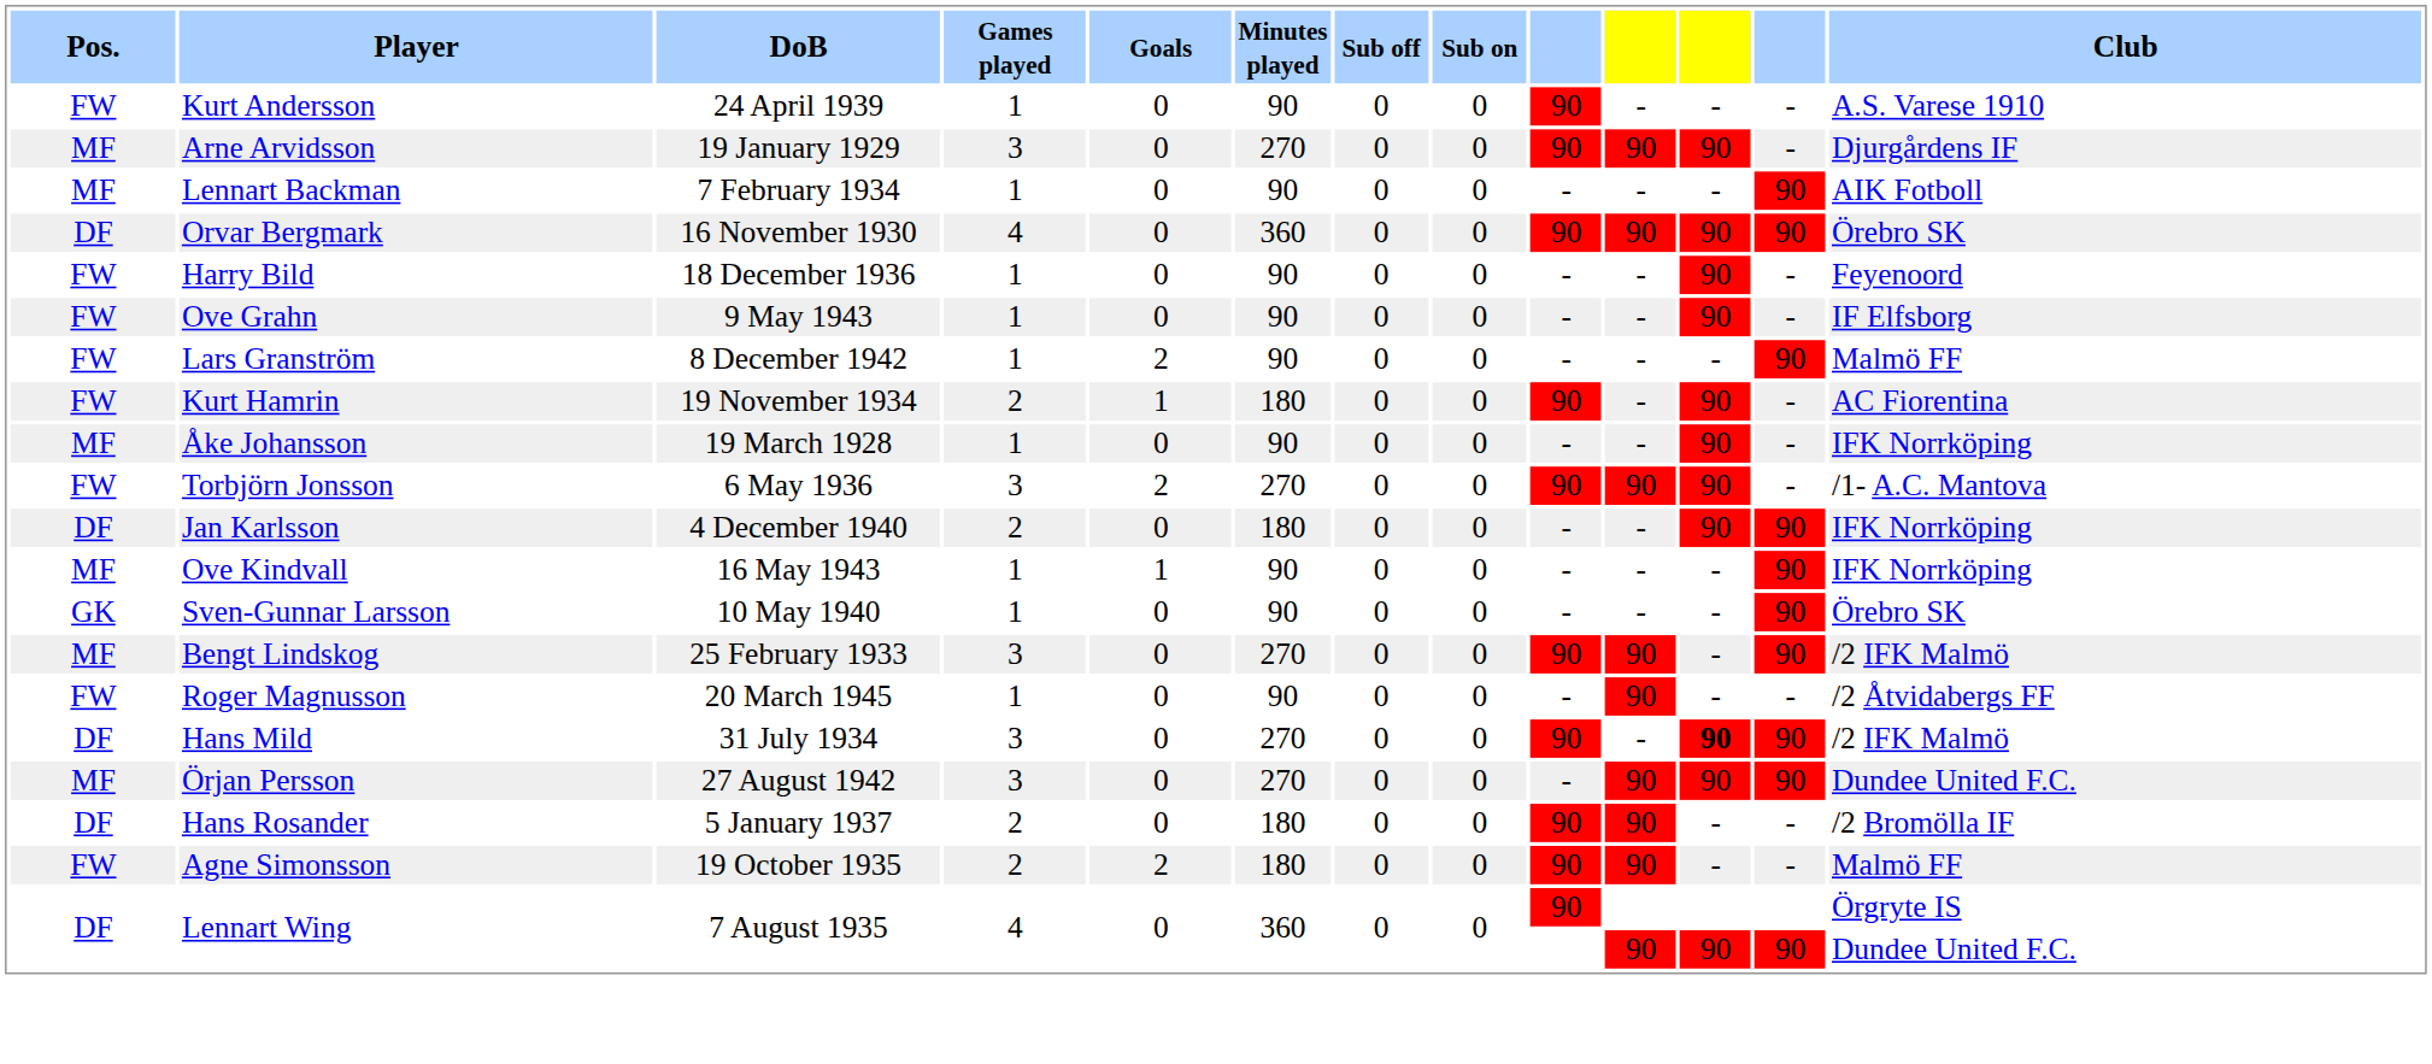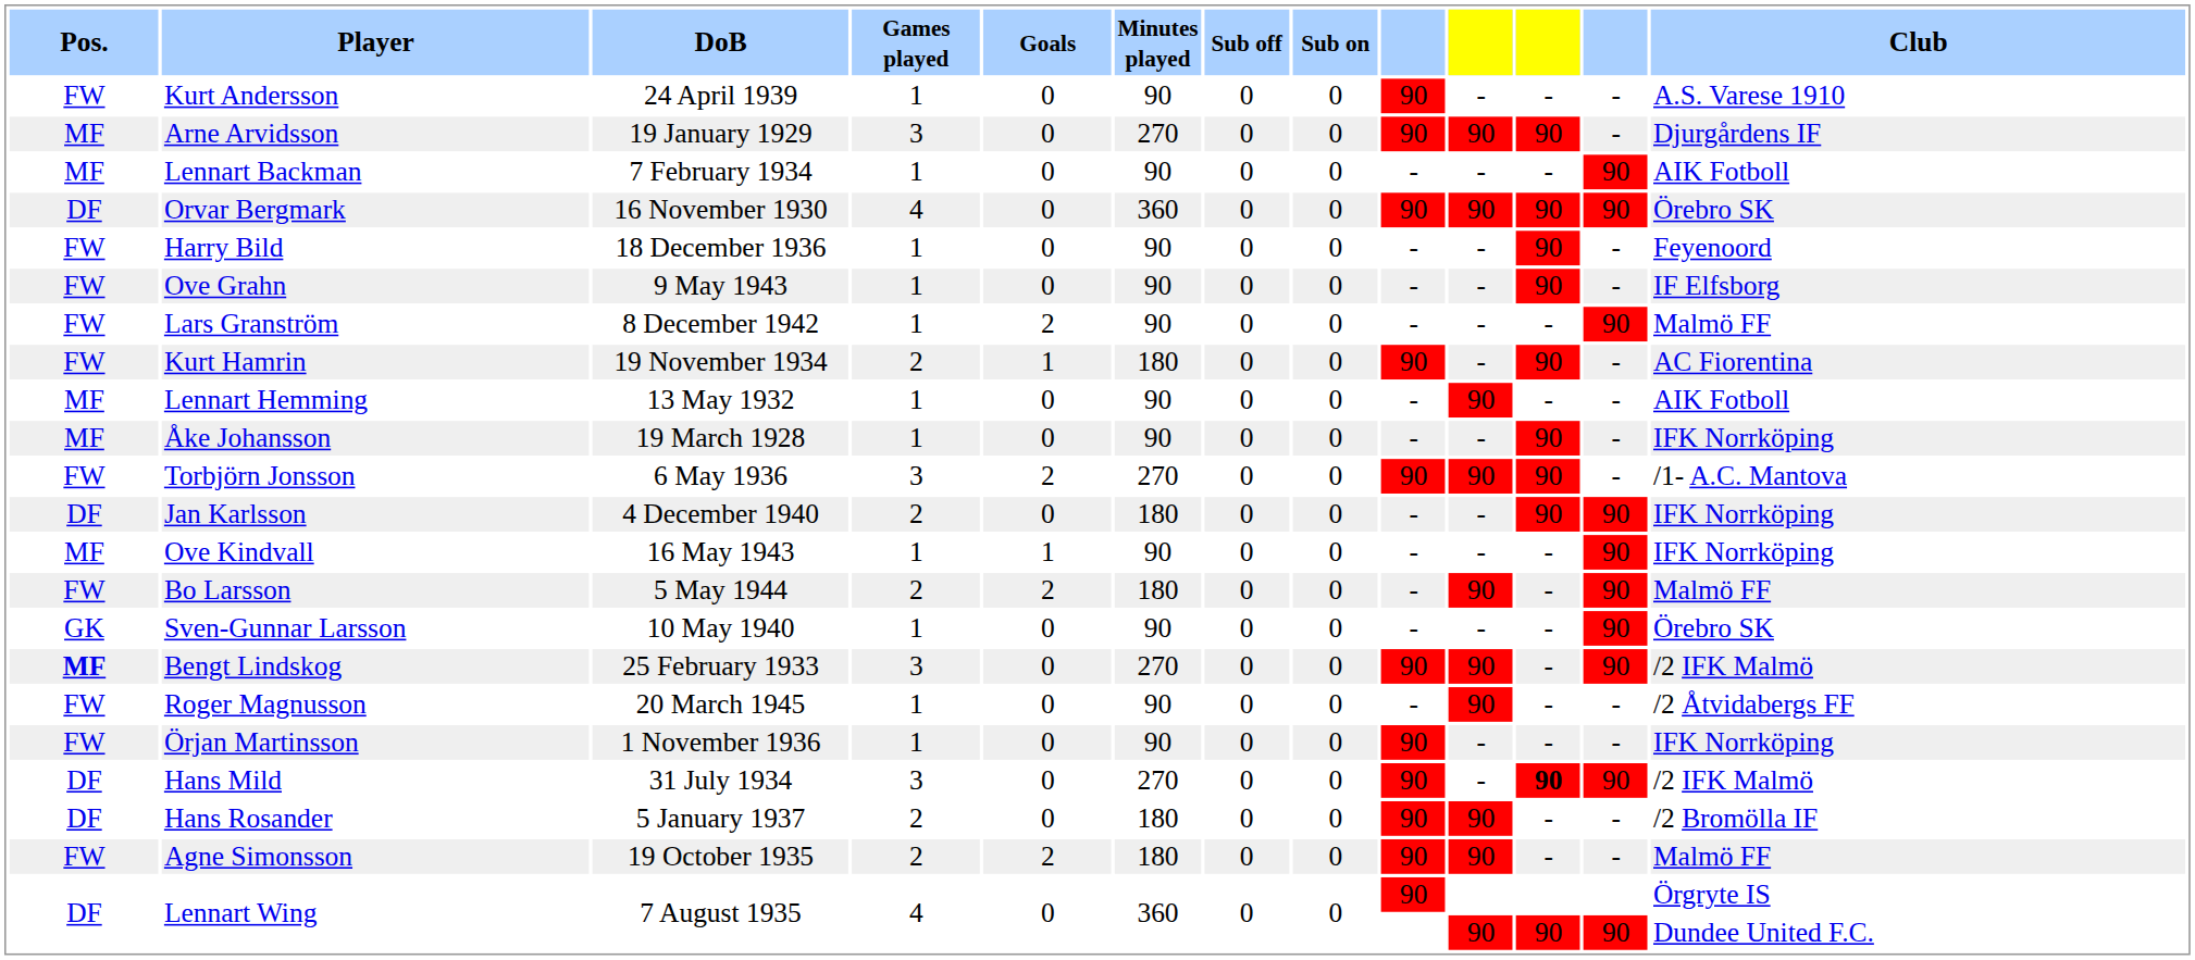+ row: MF | Lennart Hemming | 13 May 1932 | 1 | 0 | 90 | 0 | 0 | - | 90 | - | - | AIK Fotboll
+ row: FW | Bo Larsson | 5 May 1944 | 2 | 2 | 180 | 0 | 0 | - | 90 | - | 90 | Malmö FF
Bengt Lindskog | Pos.: normal -> bold
+ row: FW | Örjan Martinsson | 1 November 1936 | 1 | 0 | 90 | 0 | 0 | 90 | - | - | - | IFK Norrköping
- row: MF | Örjan Persson | 27 August 1942 | 3 | 0 | 270 | 0 | 0 | - | 90 | 90 | 90 | Dundee United F.C.
